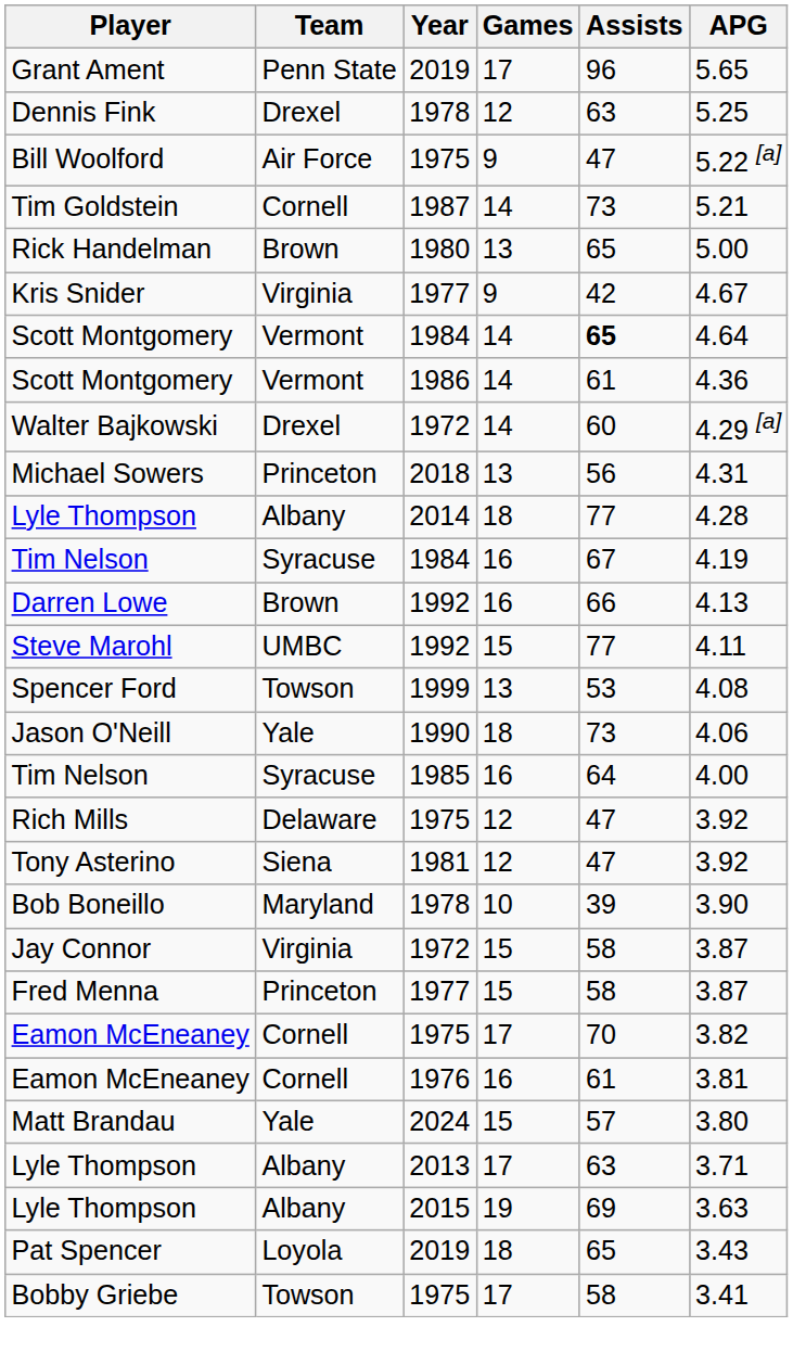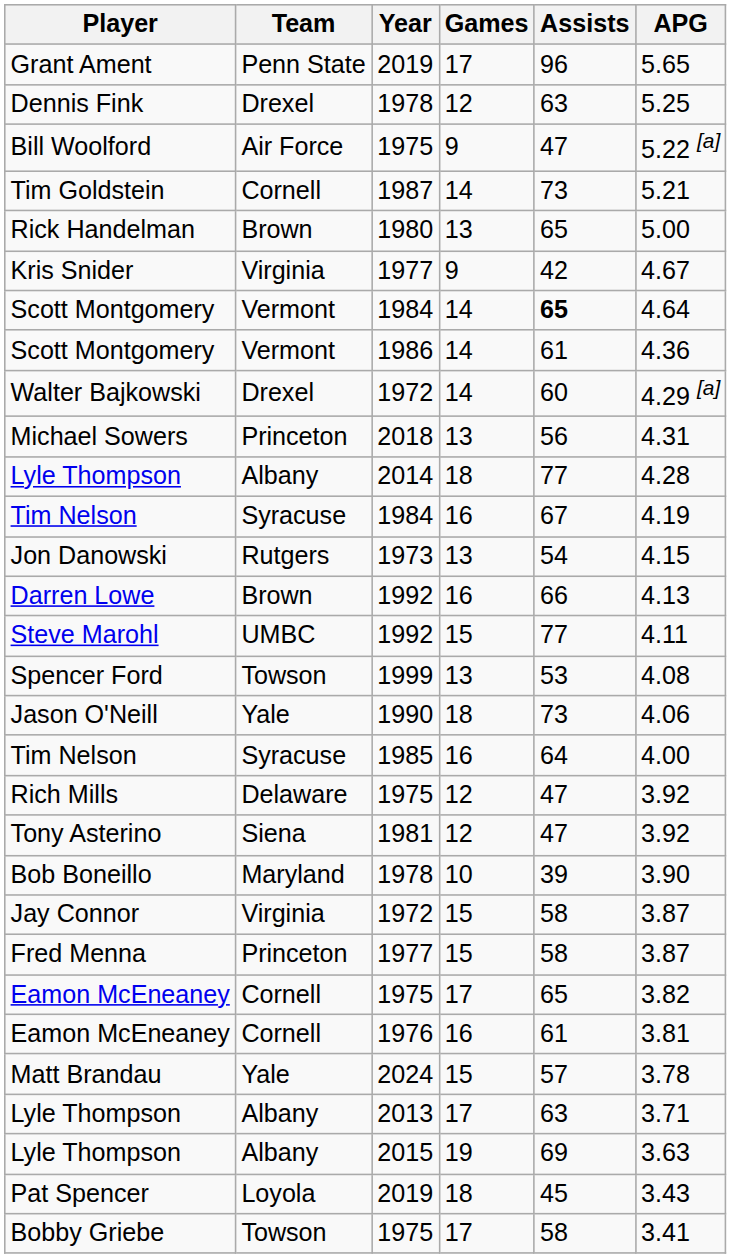+ row: Jon Danowski | Rutgers | 1973 | 13 | 54 | 4.15
Eamon McEneaney / 1975 | Assists: 70 -> 65
Matt Brandau | APG: 3.80 -> 3.78
Pat Spencer | Assists: 65 -> 45
